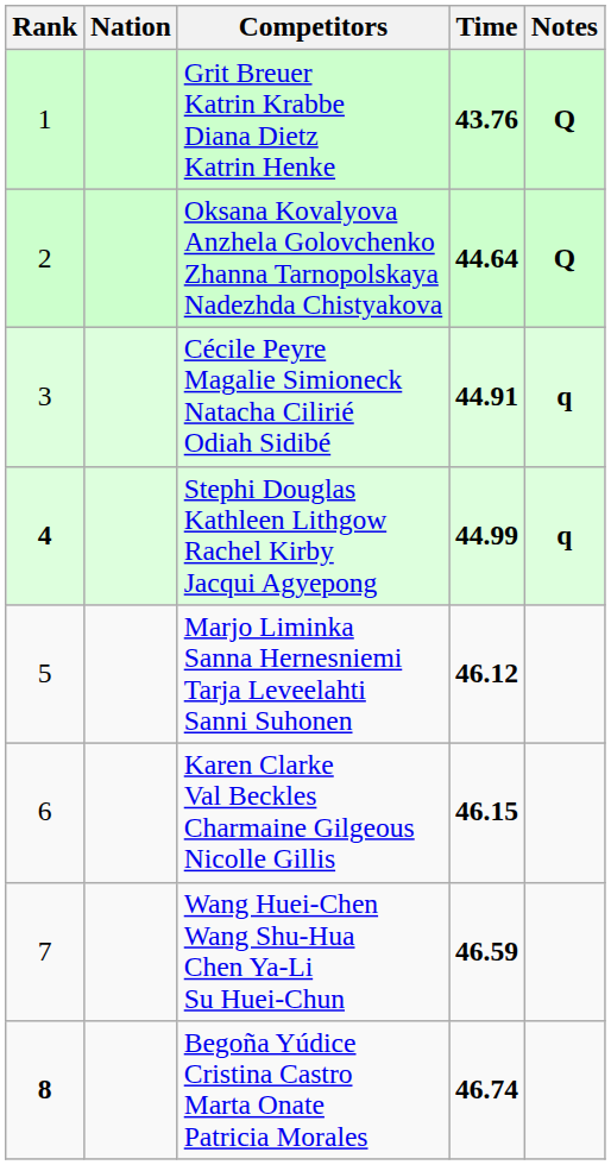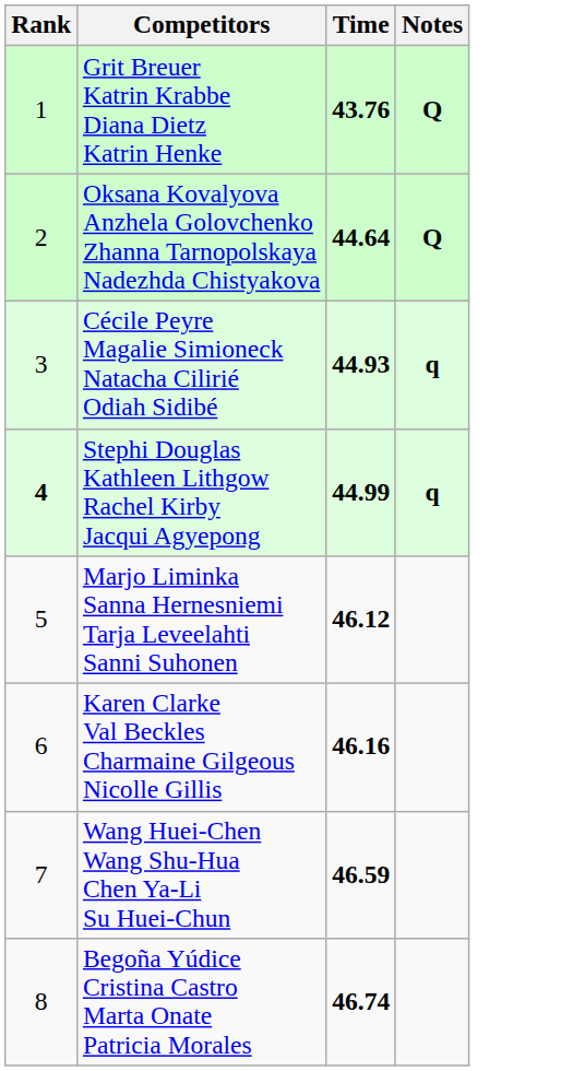- column: Nation
Cécile Peyre Magalie Simioneck Natacha Cilirié Odiah Sidibé | Time: 44.91 -> 44.93
Karen Clarke Val Beckles Charmaine Gilgeous Nicolle Gillis | Time: 46.15 -> 46.16
Begoña Yúdice Cristina Castro Marta Onate Patricia Morales | Rank: bold -> normal
